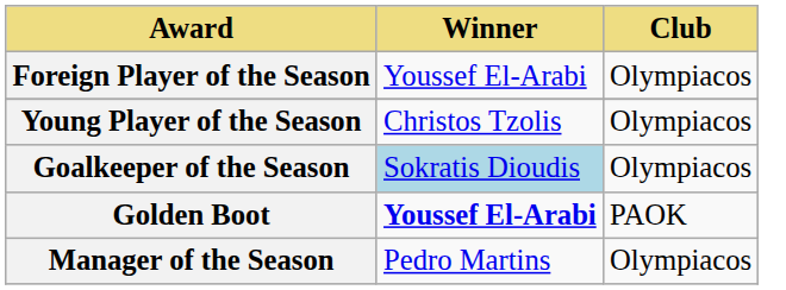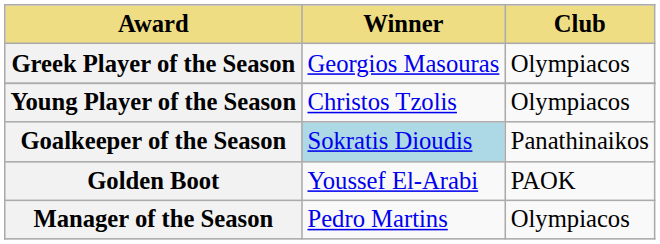+ row: Greek Player of the Season | Georgios Masouras | Olympiacos
- row: Foreign Player of the Season | Youssef El-Arabi | Olympiacos
Goalkeeper of the Season | Club: Olympiacos -> Panathinaikos
Golden Boot | Winner: bold -> normal
